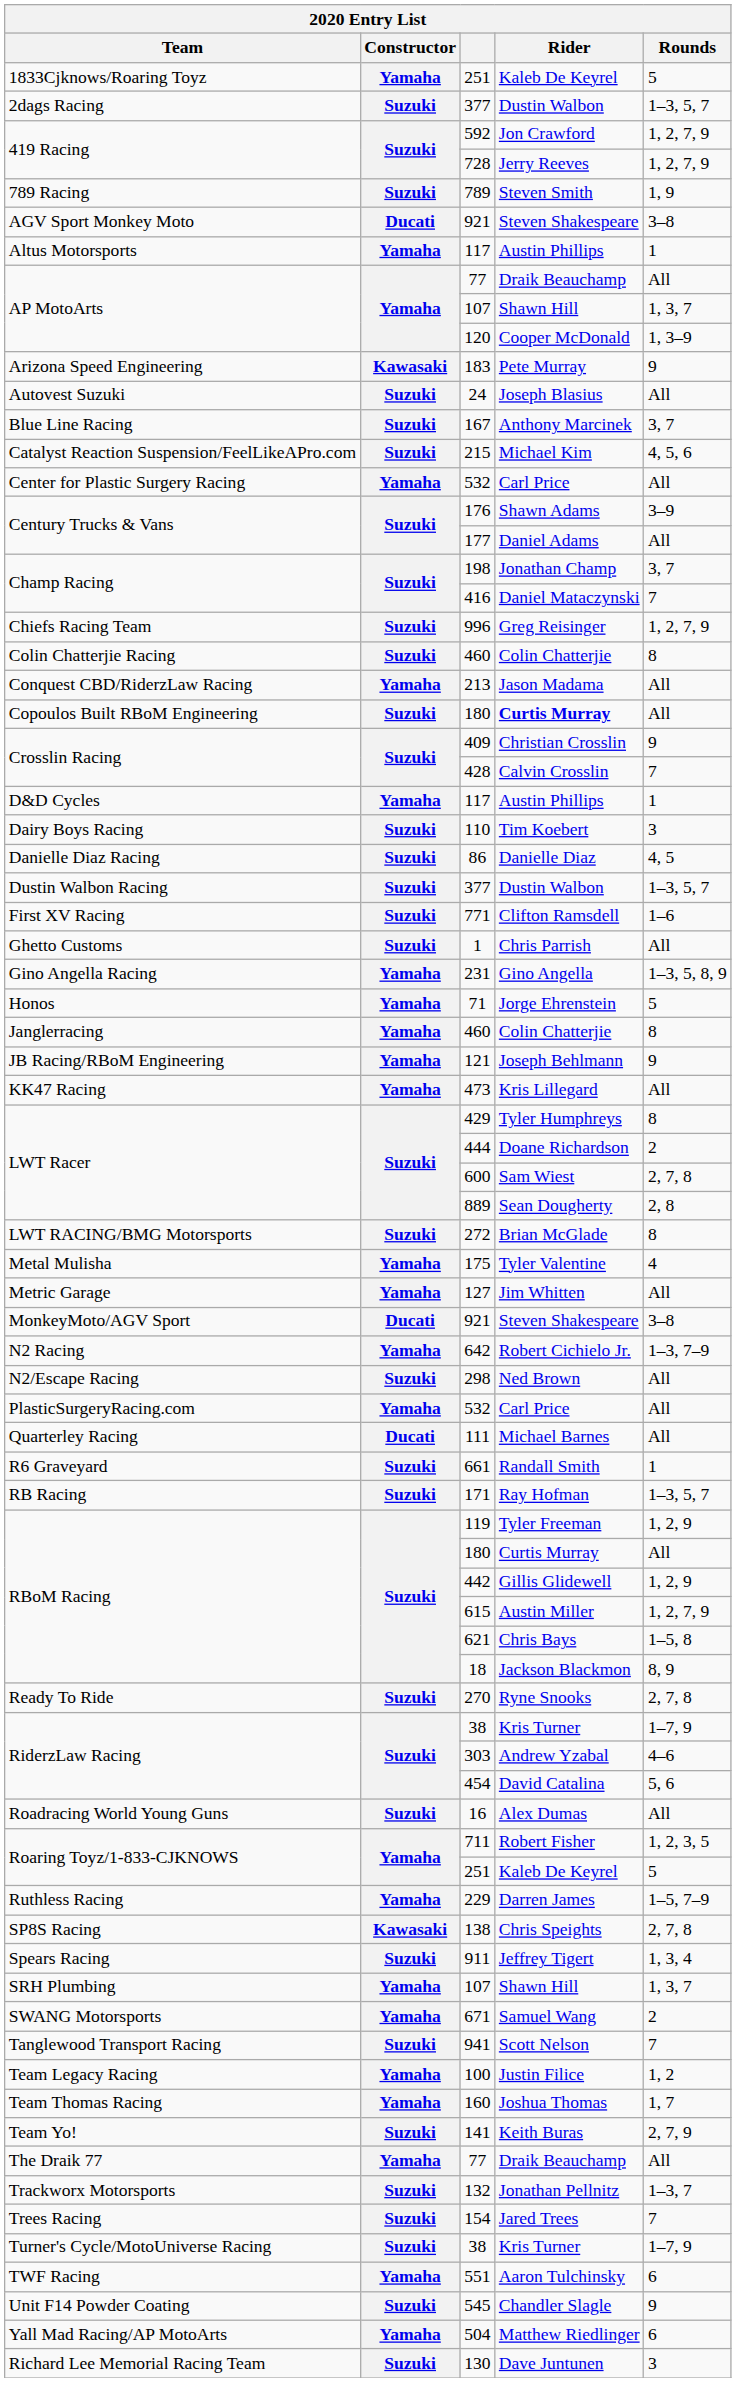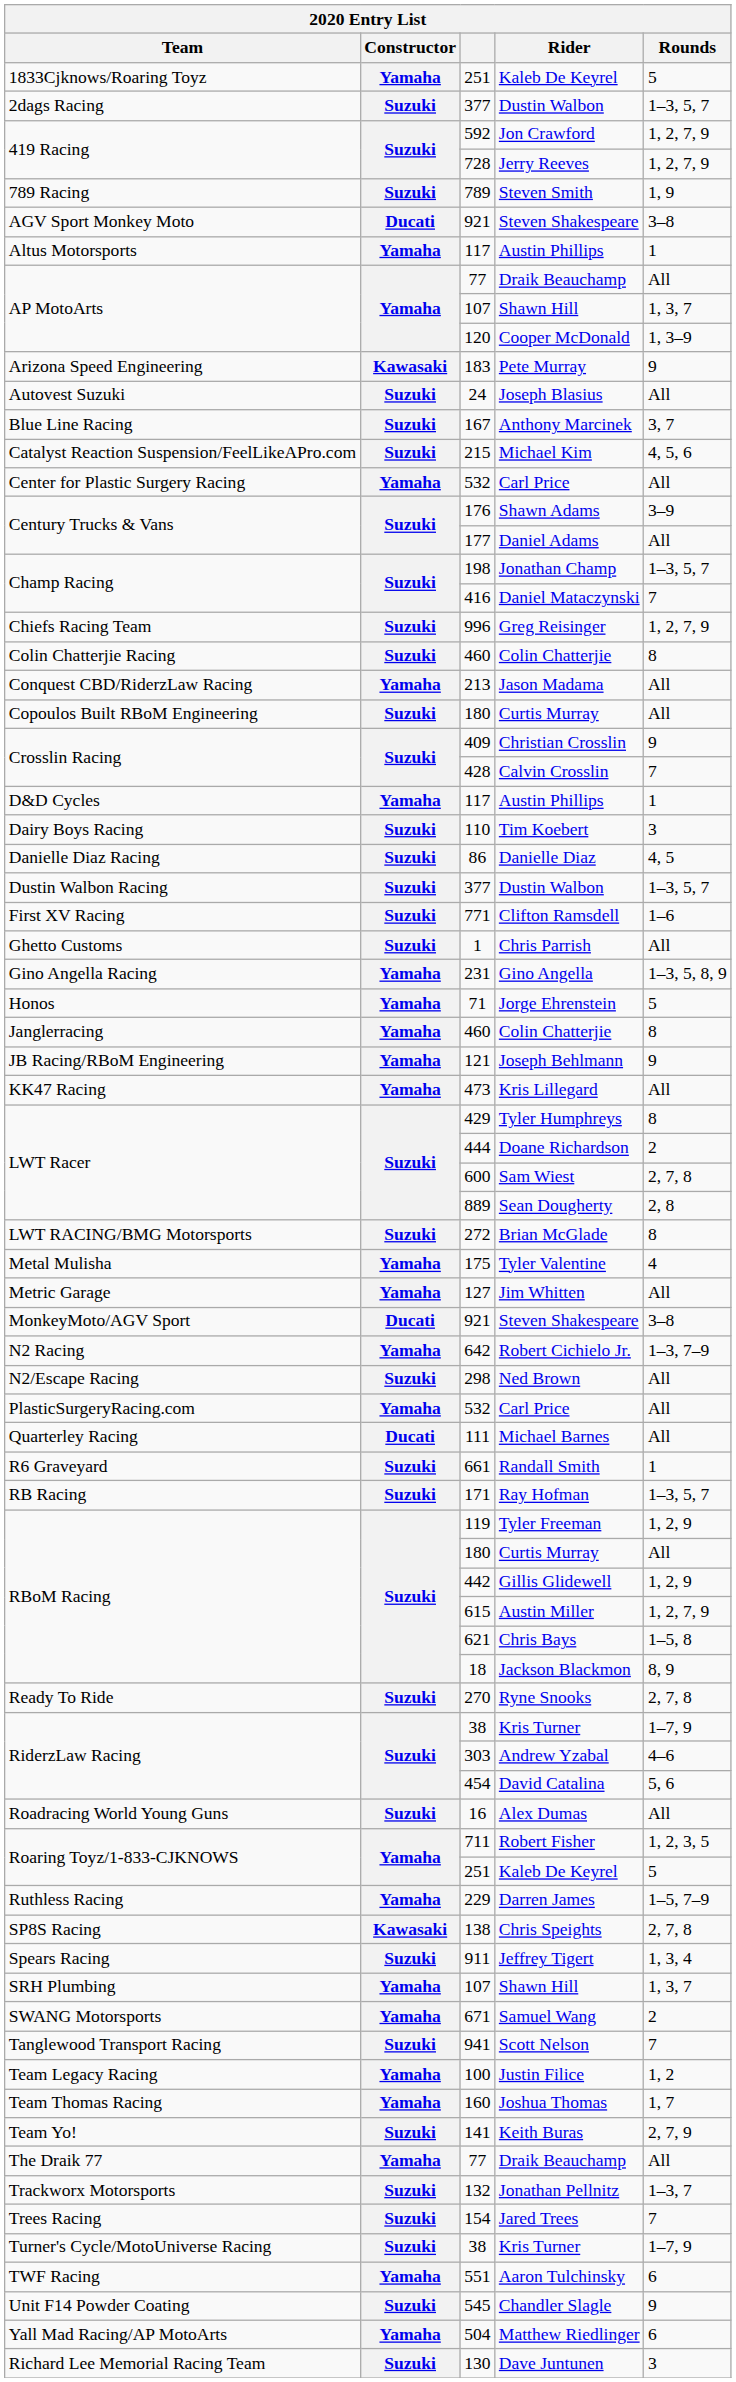198 | Rounds: 3, 7 -> 1–3, 5, 7
Copoulos Built RBoM Engineering / 180 | Rider: bold -> normal
